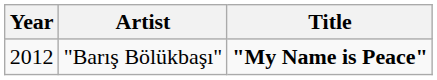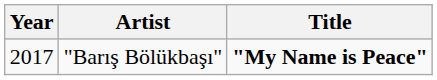"Barış Bölükbaşı" | Year: 2012 -> 2017
